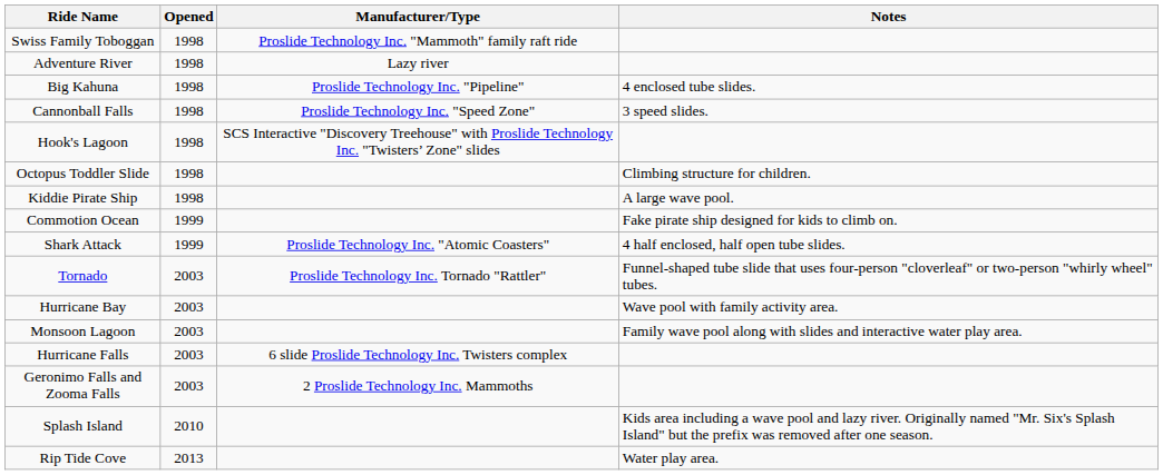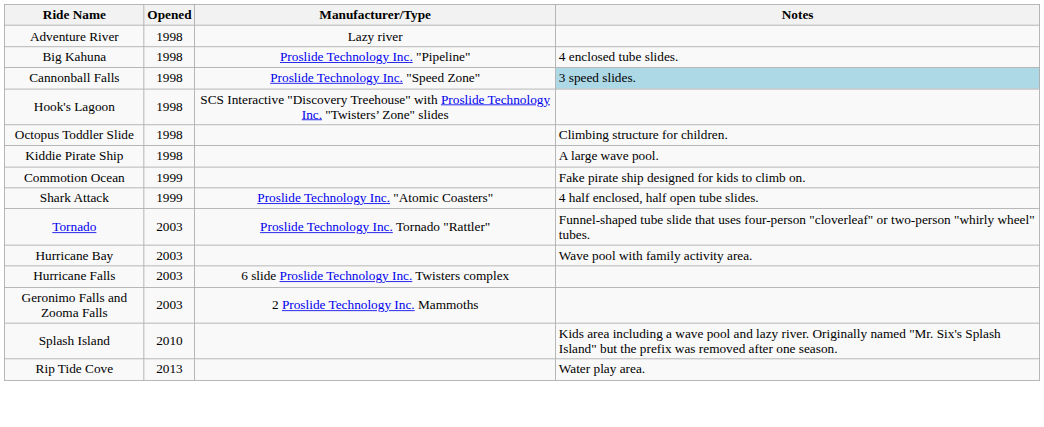- row: Swiss Family Toboggan | 1998 | Proslide Technology Inc. "Mammoth" family raft ride
Cannonball Falls | Notes: no background -> lightblue background
- row: Monsoon Lagoon | 2003 | Family wave pool along with slides and interactive water play area.
